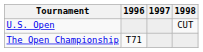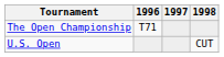rows swapped: U.S. Open <-> The Open Championship
